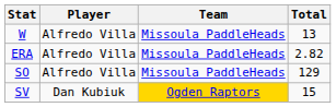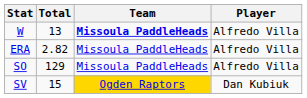columns swapped: Player <-> Total
W | Team: normal -> bold
